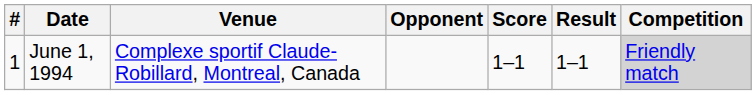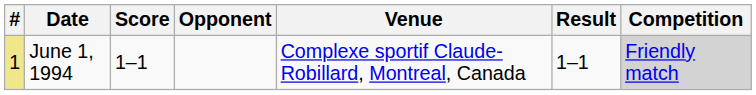columns swapped: Venue <-> Score
June 1, 1994 | #: no background -> khaki background
